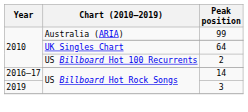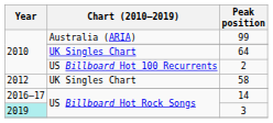+ row: 2012 | UK Singles Chart | 58
3 | Year: no background -> paleturquoise background
